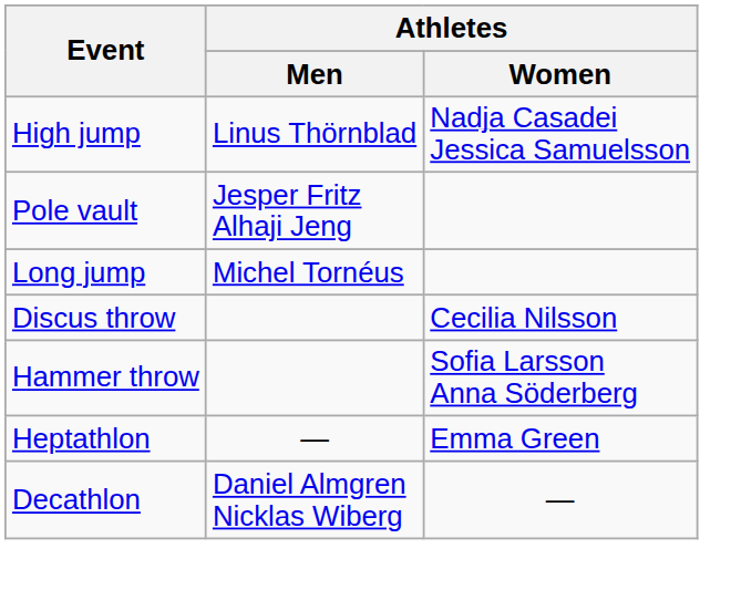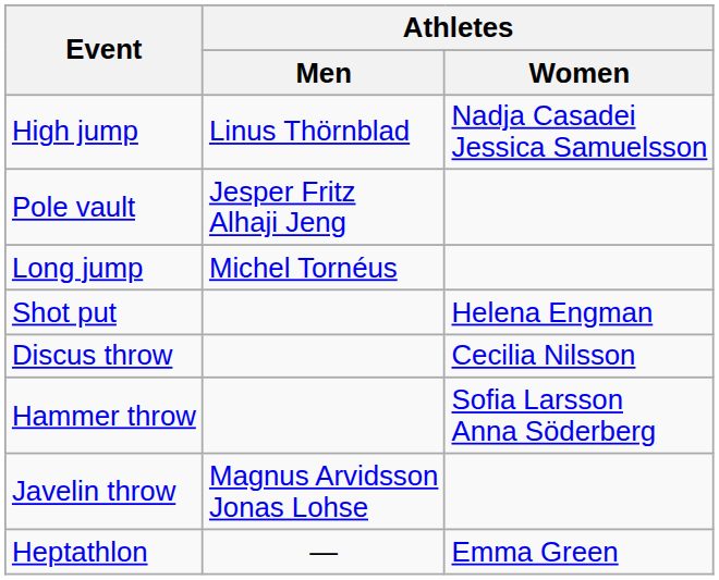+ row: Shot put | Helena Engman
+ row: Javelin throw | Magnus Arvidsson Jonas Lohse
- row: Decathlon | Daniel Almgren Nicklas Wiberg | —
